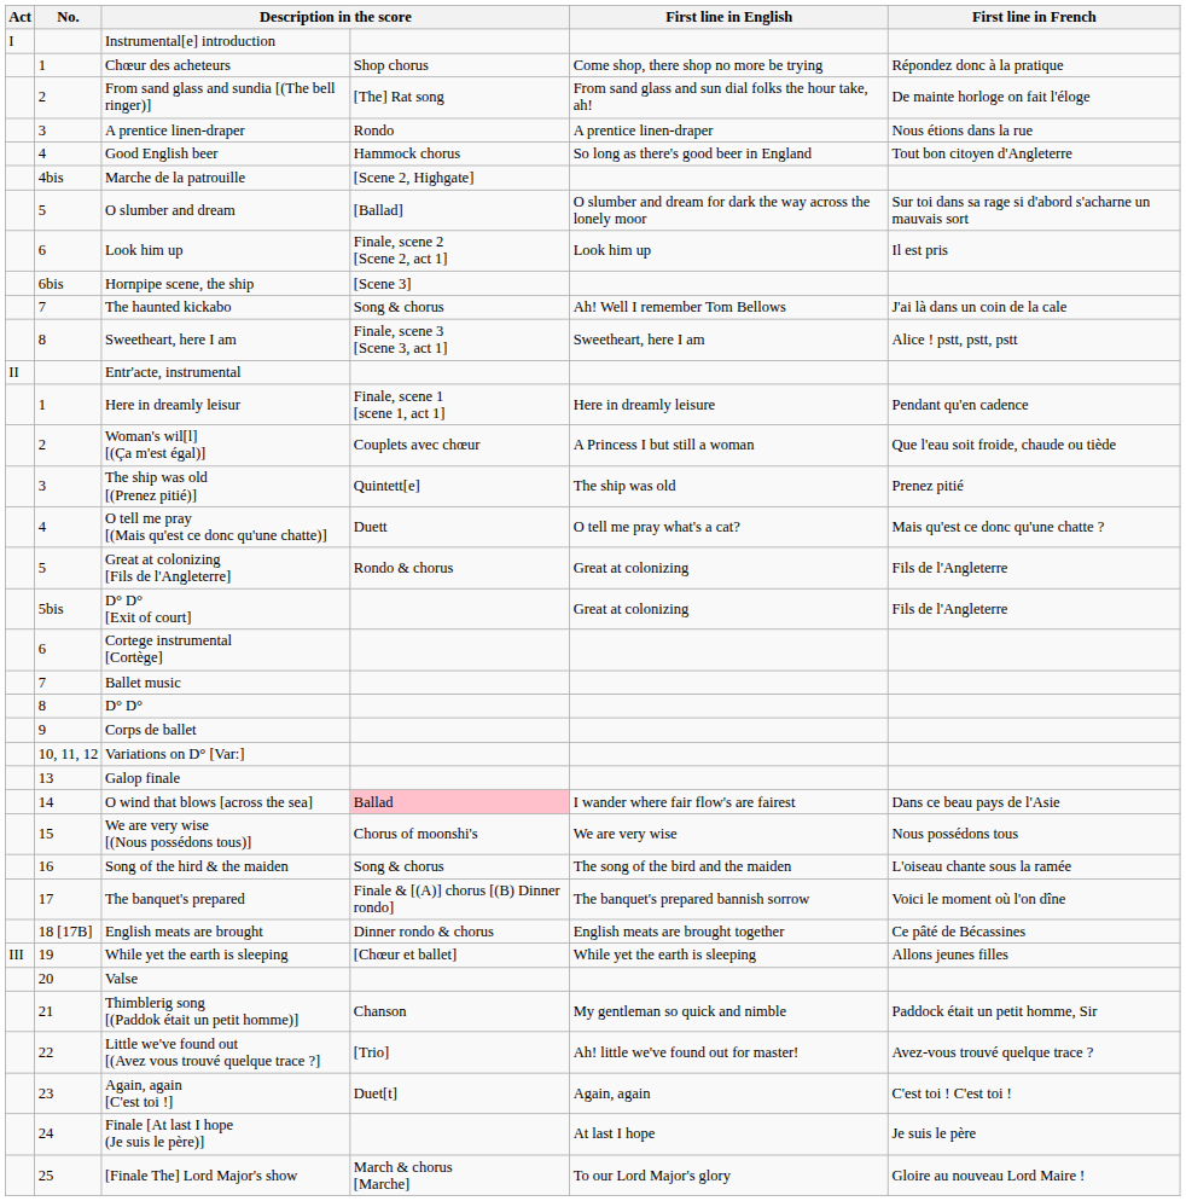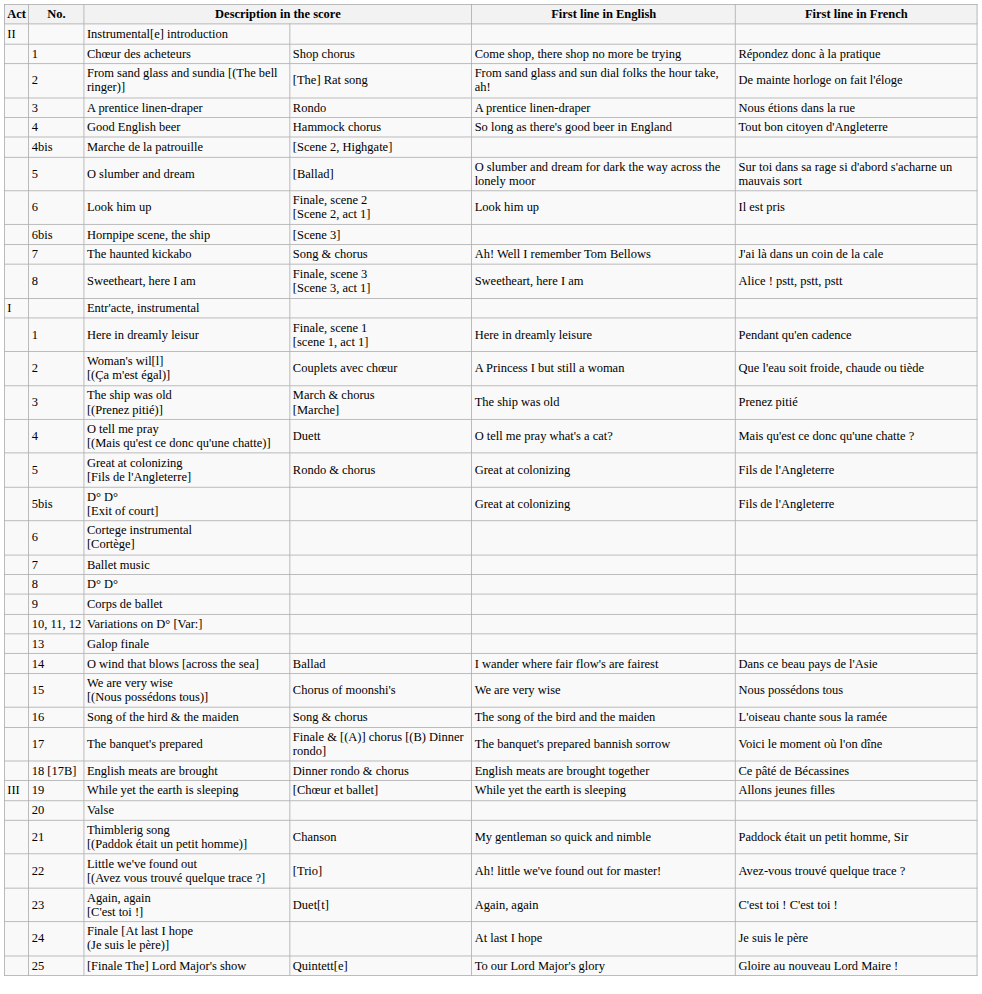Instrumental[e] introduction | Act: I -> II
Entr'acte, instrumental | Act: II -> I
The ship was old [(Prenez pitié)] | column 4: Quintett[e] -> March & chorus [Marche]
O wind that blows [across the sea] | column 4: pink background -> no background
[Finale The] Lord Major's show | column 4: March & chorus [Marche] -> Quintett[e]
